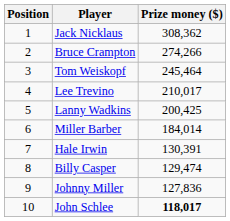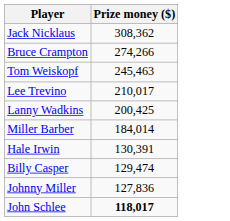- column: Position | 1 | 2 | 3 | 4 | 5 | 6 | 7 | 8 | 9 | 10
Tom Weiskopf | Prize money ($): 245,464 -> 245,463
